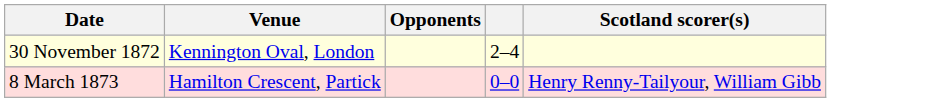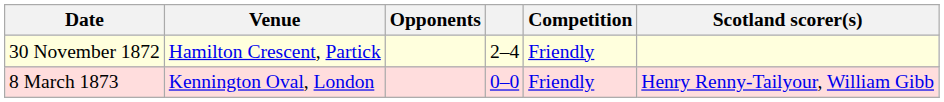+ column: Competition | Friendly | Friendly
30 November 1872 | Venue: Kennington Oval, London -> Hamilton Crescent, Partick
8 March 1873 | Venue: Hamilton Crescent, Partick -> Kennington Oval, London
